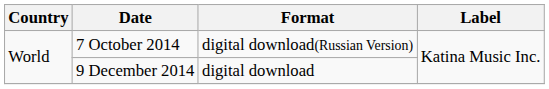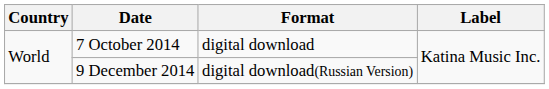7 October 2014 | Format: digital download(Russian Version) -> digital download
9 December 2014 | Format: digital download -> digital download(Russian Version)
